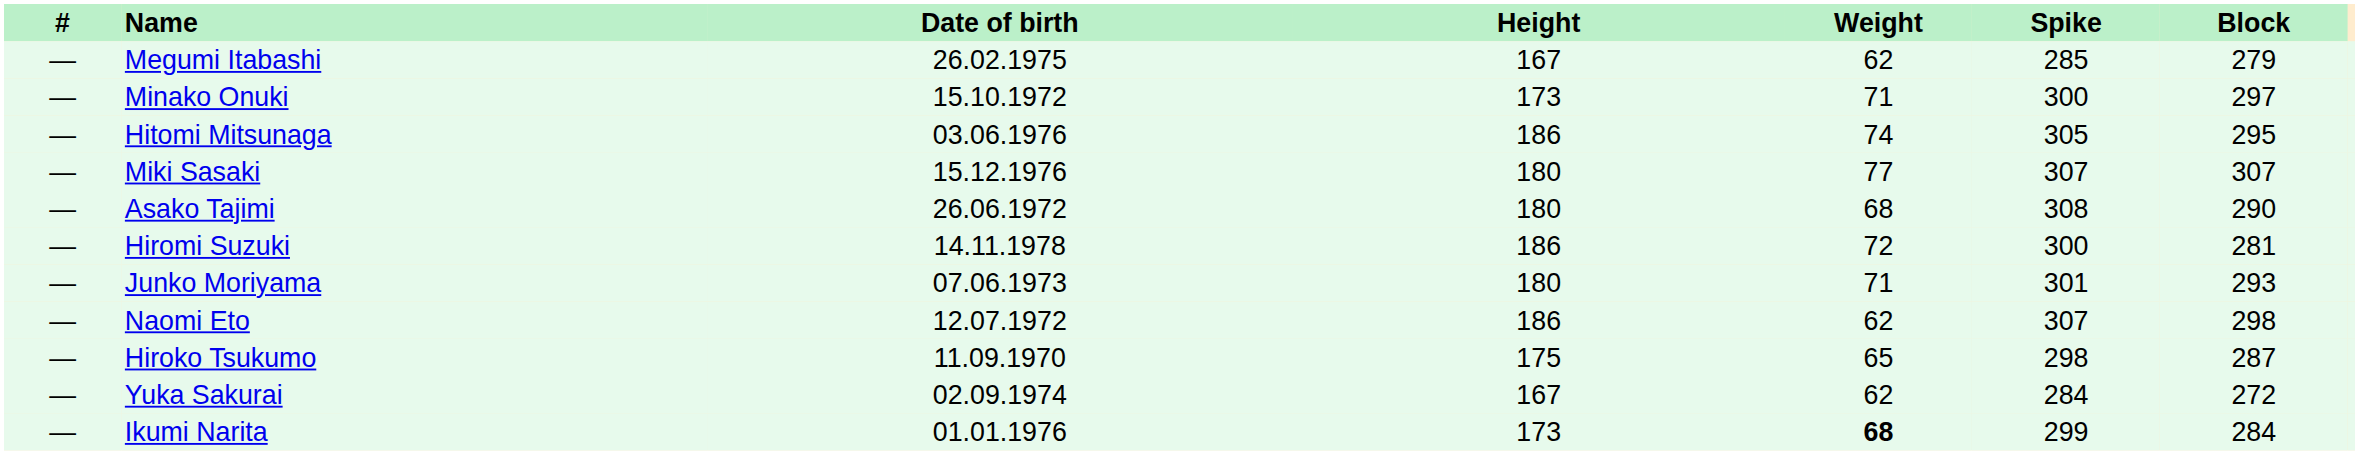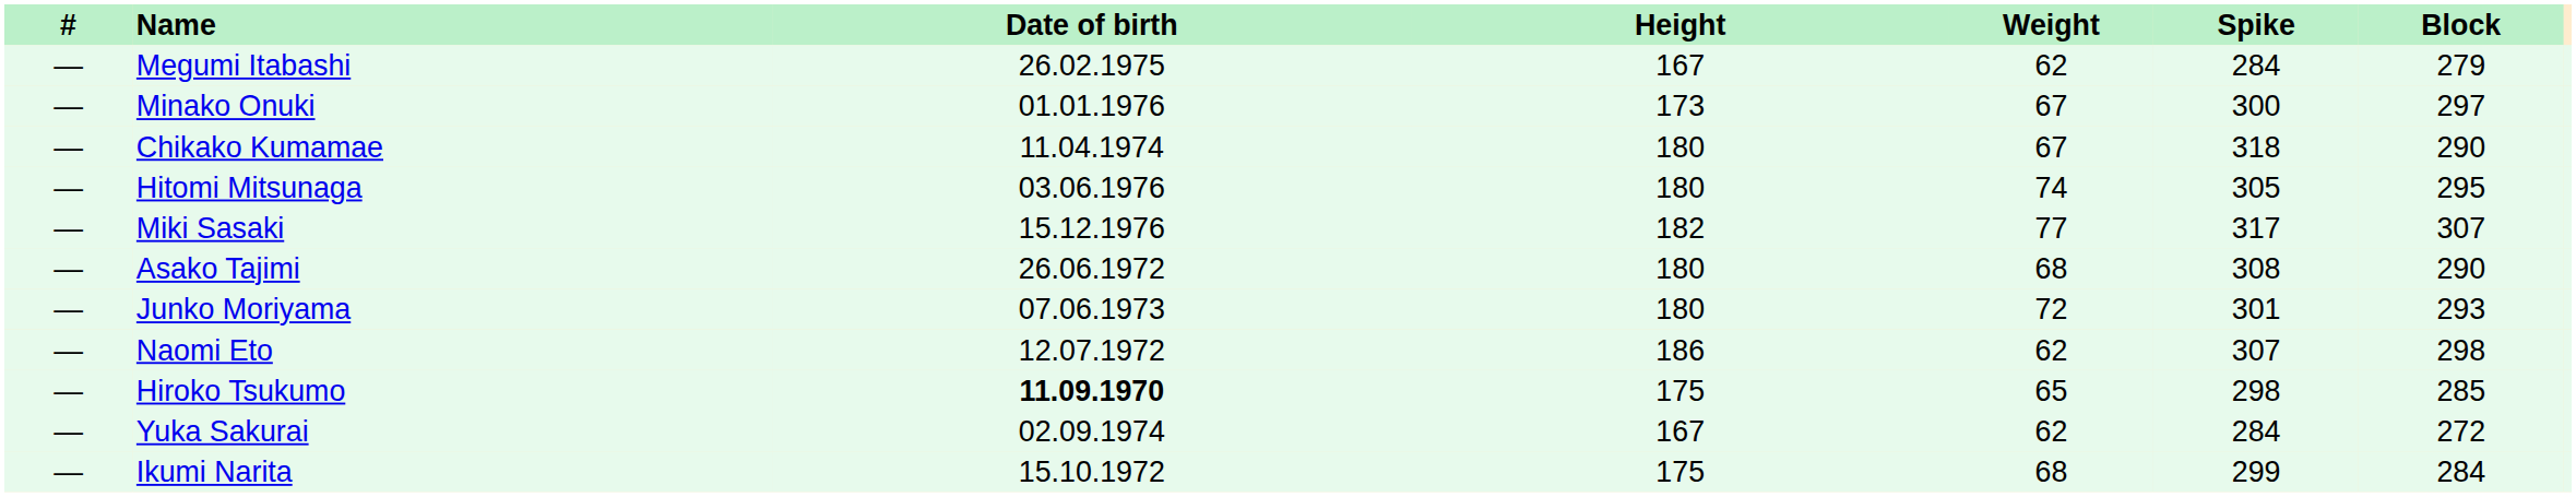Megumi Itabashi | Spike: 285 -> 284
Minako Onuki | Date of birth: 15.10.1972 -> 01.01.1976
Minako Onuki | Weight: 71 -> 67
+ row: — | Chikako Kumamae | 11.04.1974 | 180 | 67 | 318 | 290
Hitomi Mitsunaga | Height: 186 -> 180
Miki Sasaki | Height: 180 -> 182
Miki Sasaki | Spike: 307 -> 317
- row: — | Hiromi Suzuki | 14.11.1978 | 186 | 72 | 300 | 281
Junko Moriyama | Weight: 71 -> 72
Hiroko Tsukumo | Date of birth: normal -> bold
Hiroko Tsukumo | Block: 287 -> 285
Ikumi Narita | Date of birth: 01.01.1976 -> 15.10.1972
Ikumi Narita | Height: 173 -> 175
Ikumi Narita | Weight: bold -> normal
